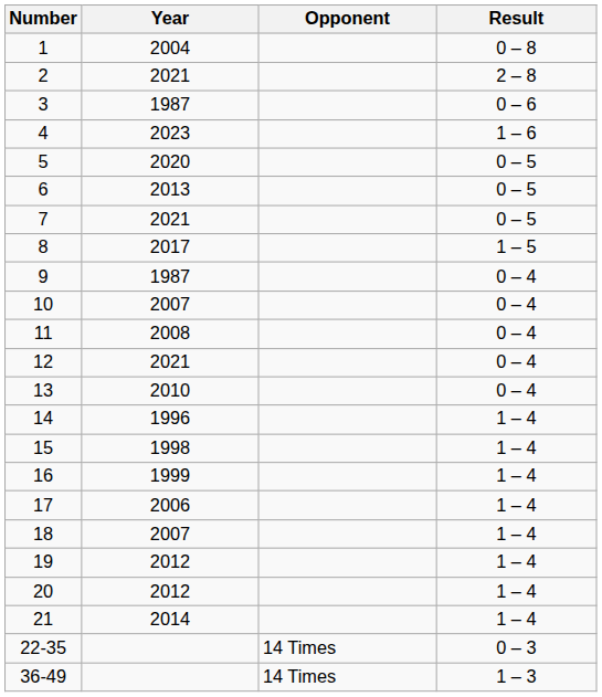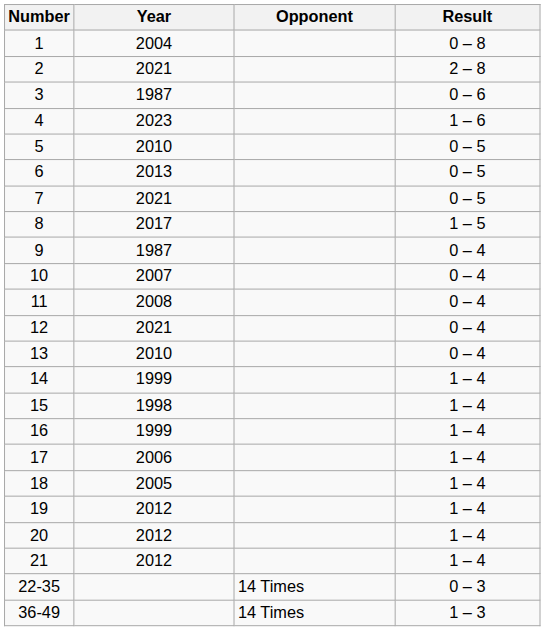5 | Year: 2020 -> 2010
14 | Year: 1996 -> 1999
18 | Year: 2007 -> 2005
21 | Year: 2014 -> 2012
